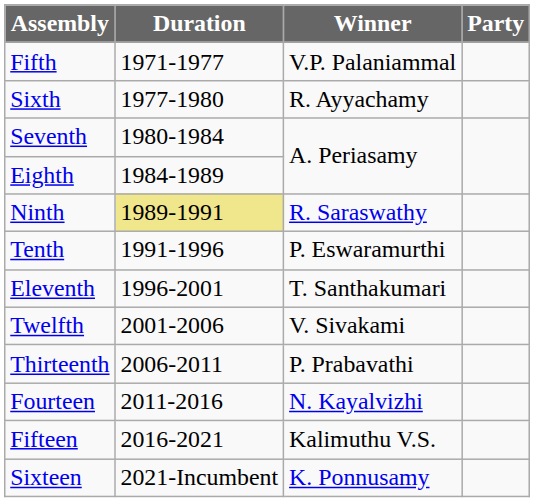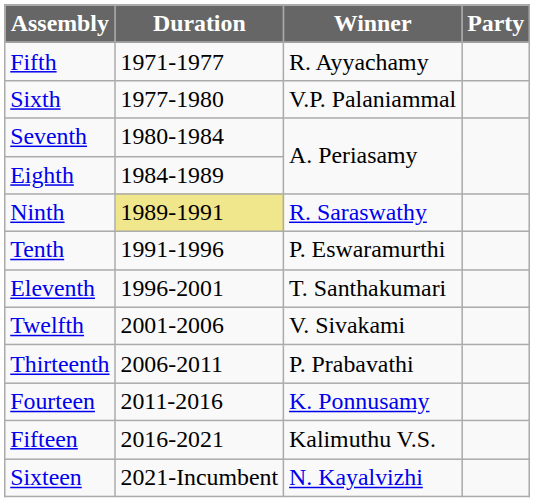Fifth | Winner: V.P. Palaniammal -> R. Ayyachamy
Sixth | Winner: R. Ayyachamy -> V.P. Palaniammal
Fourteen | Winner: N. Kayalvizhi -> K. Ponnusamy
Sixteen | Winner: K. Ponnusamy -> N. Kayalvizhi
